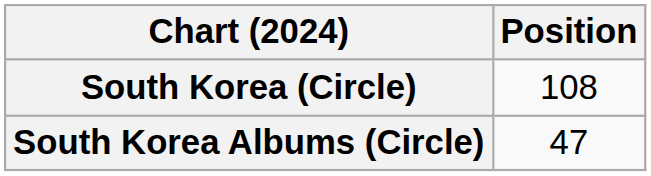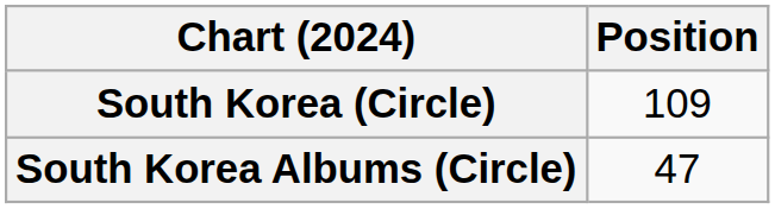South Korea (Circle) | Position: 108 -> 109
